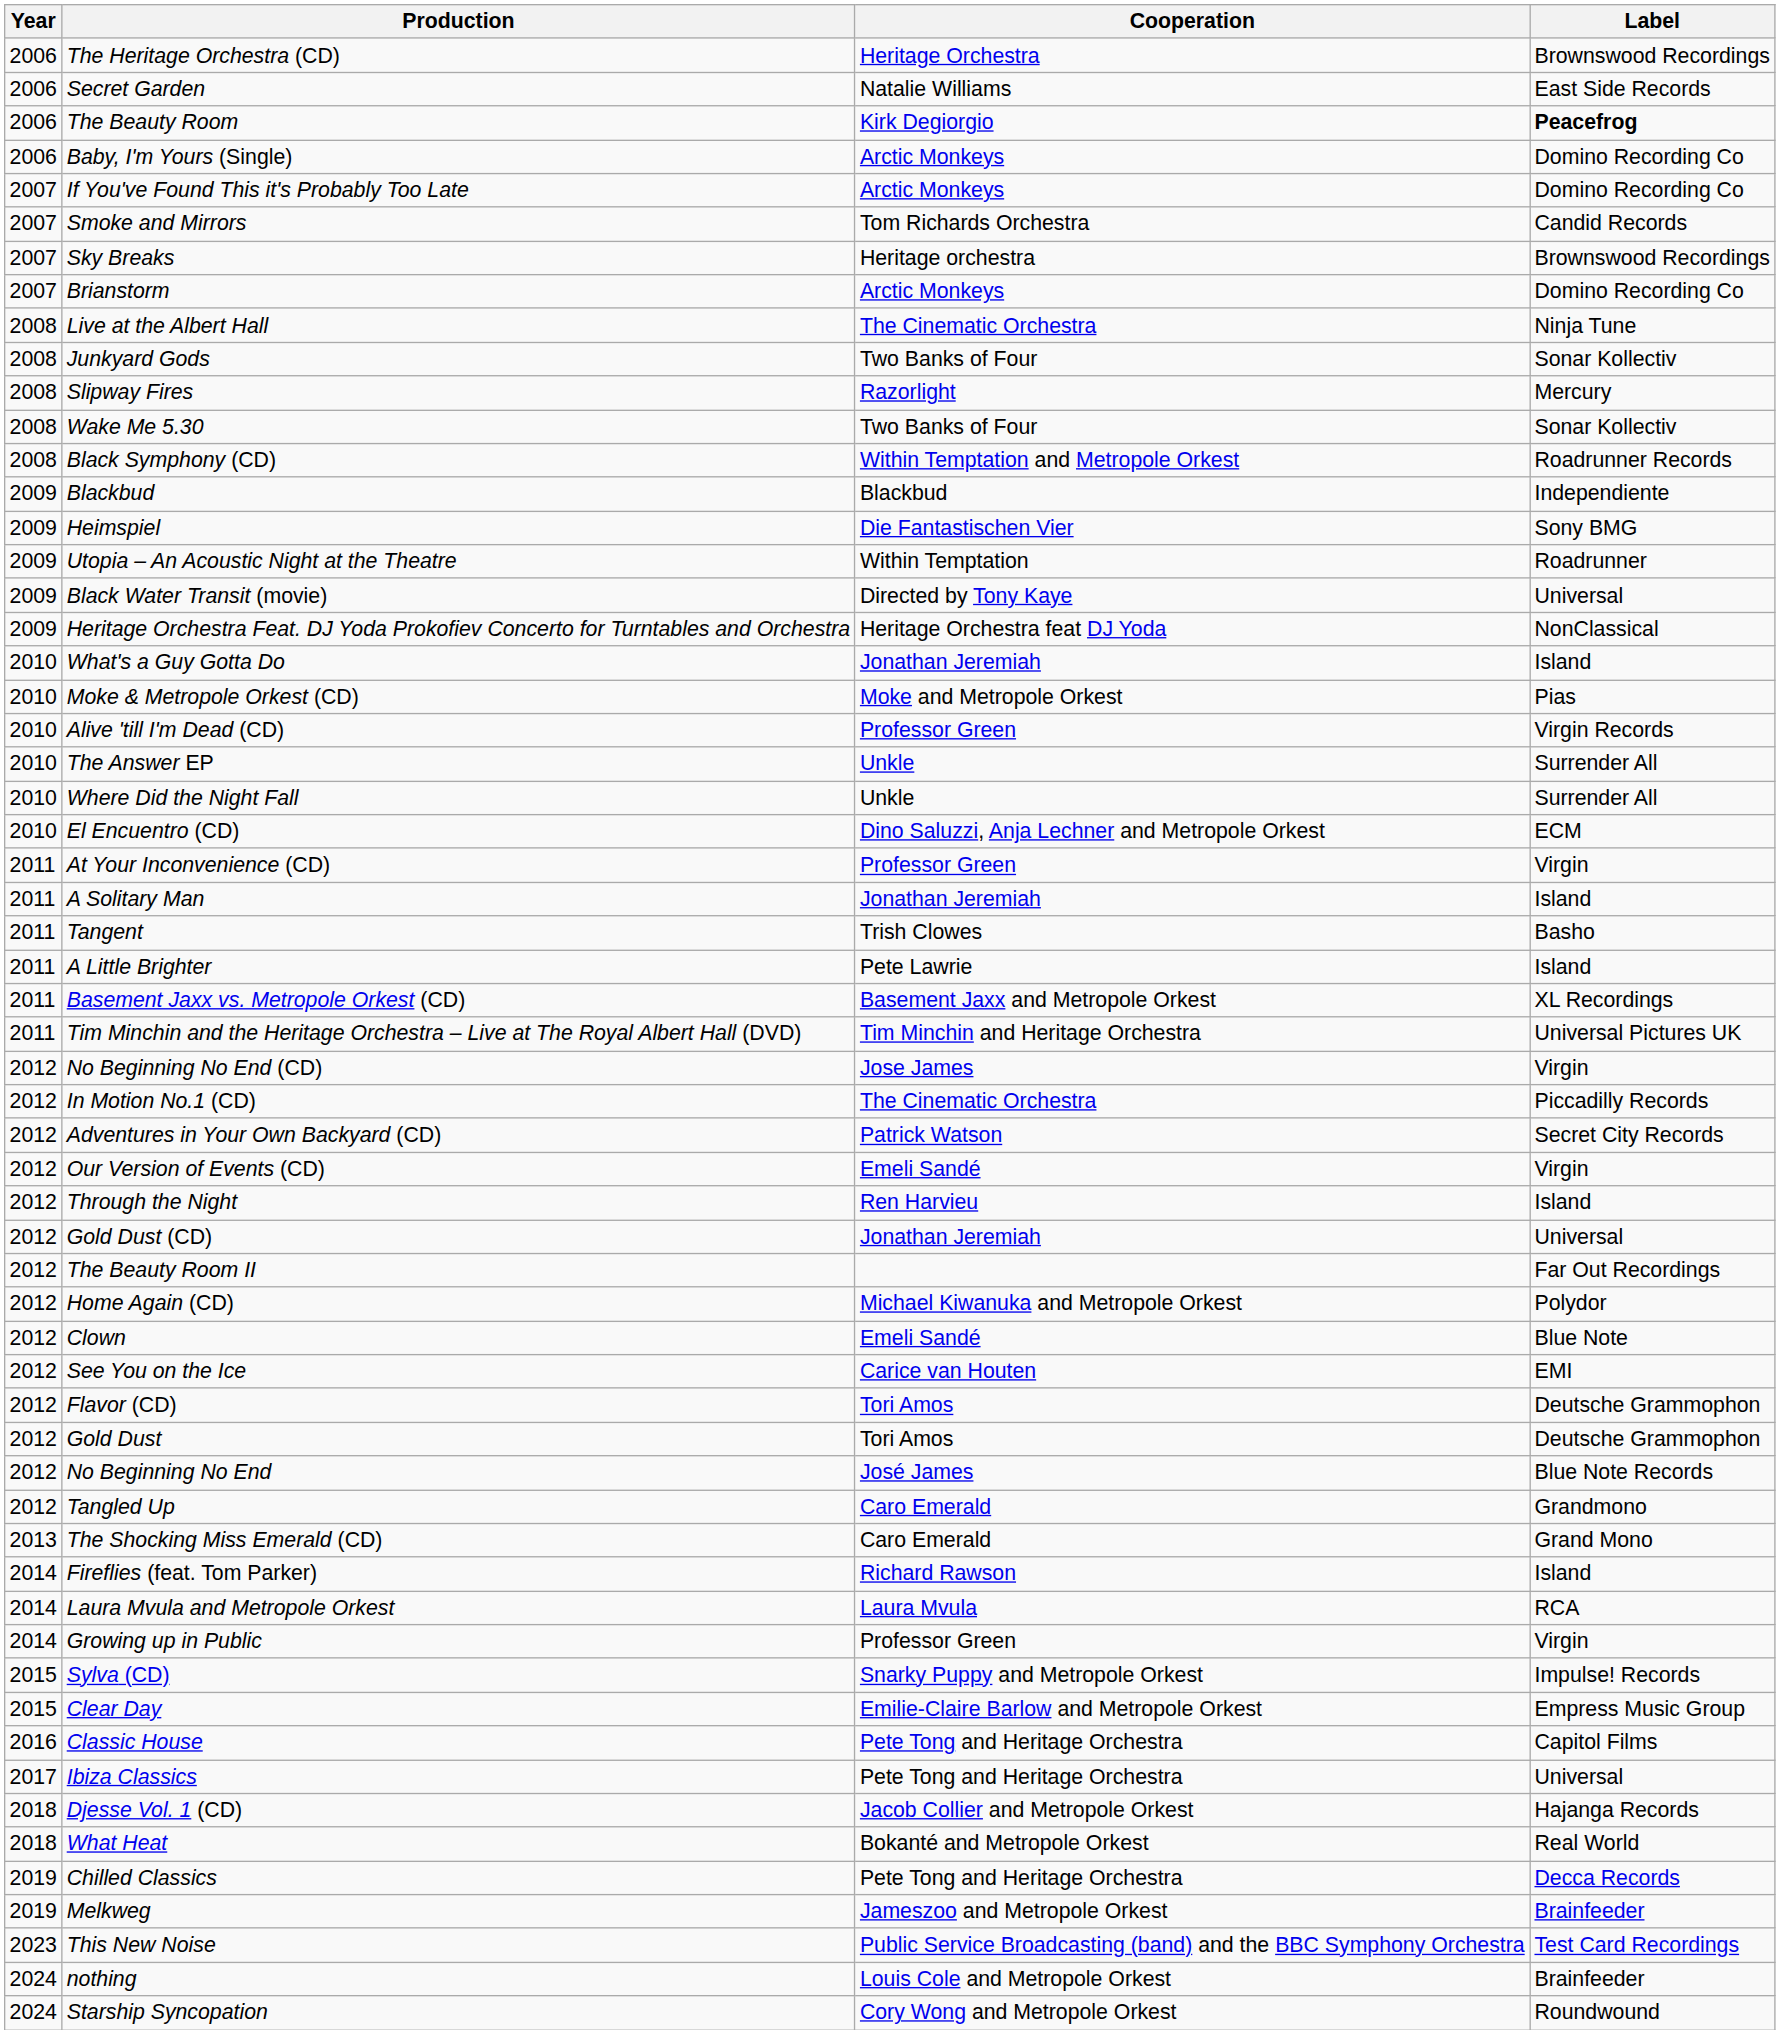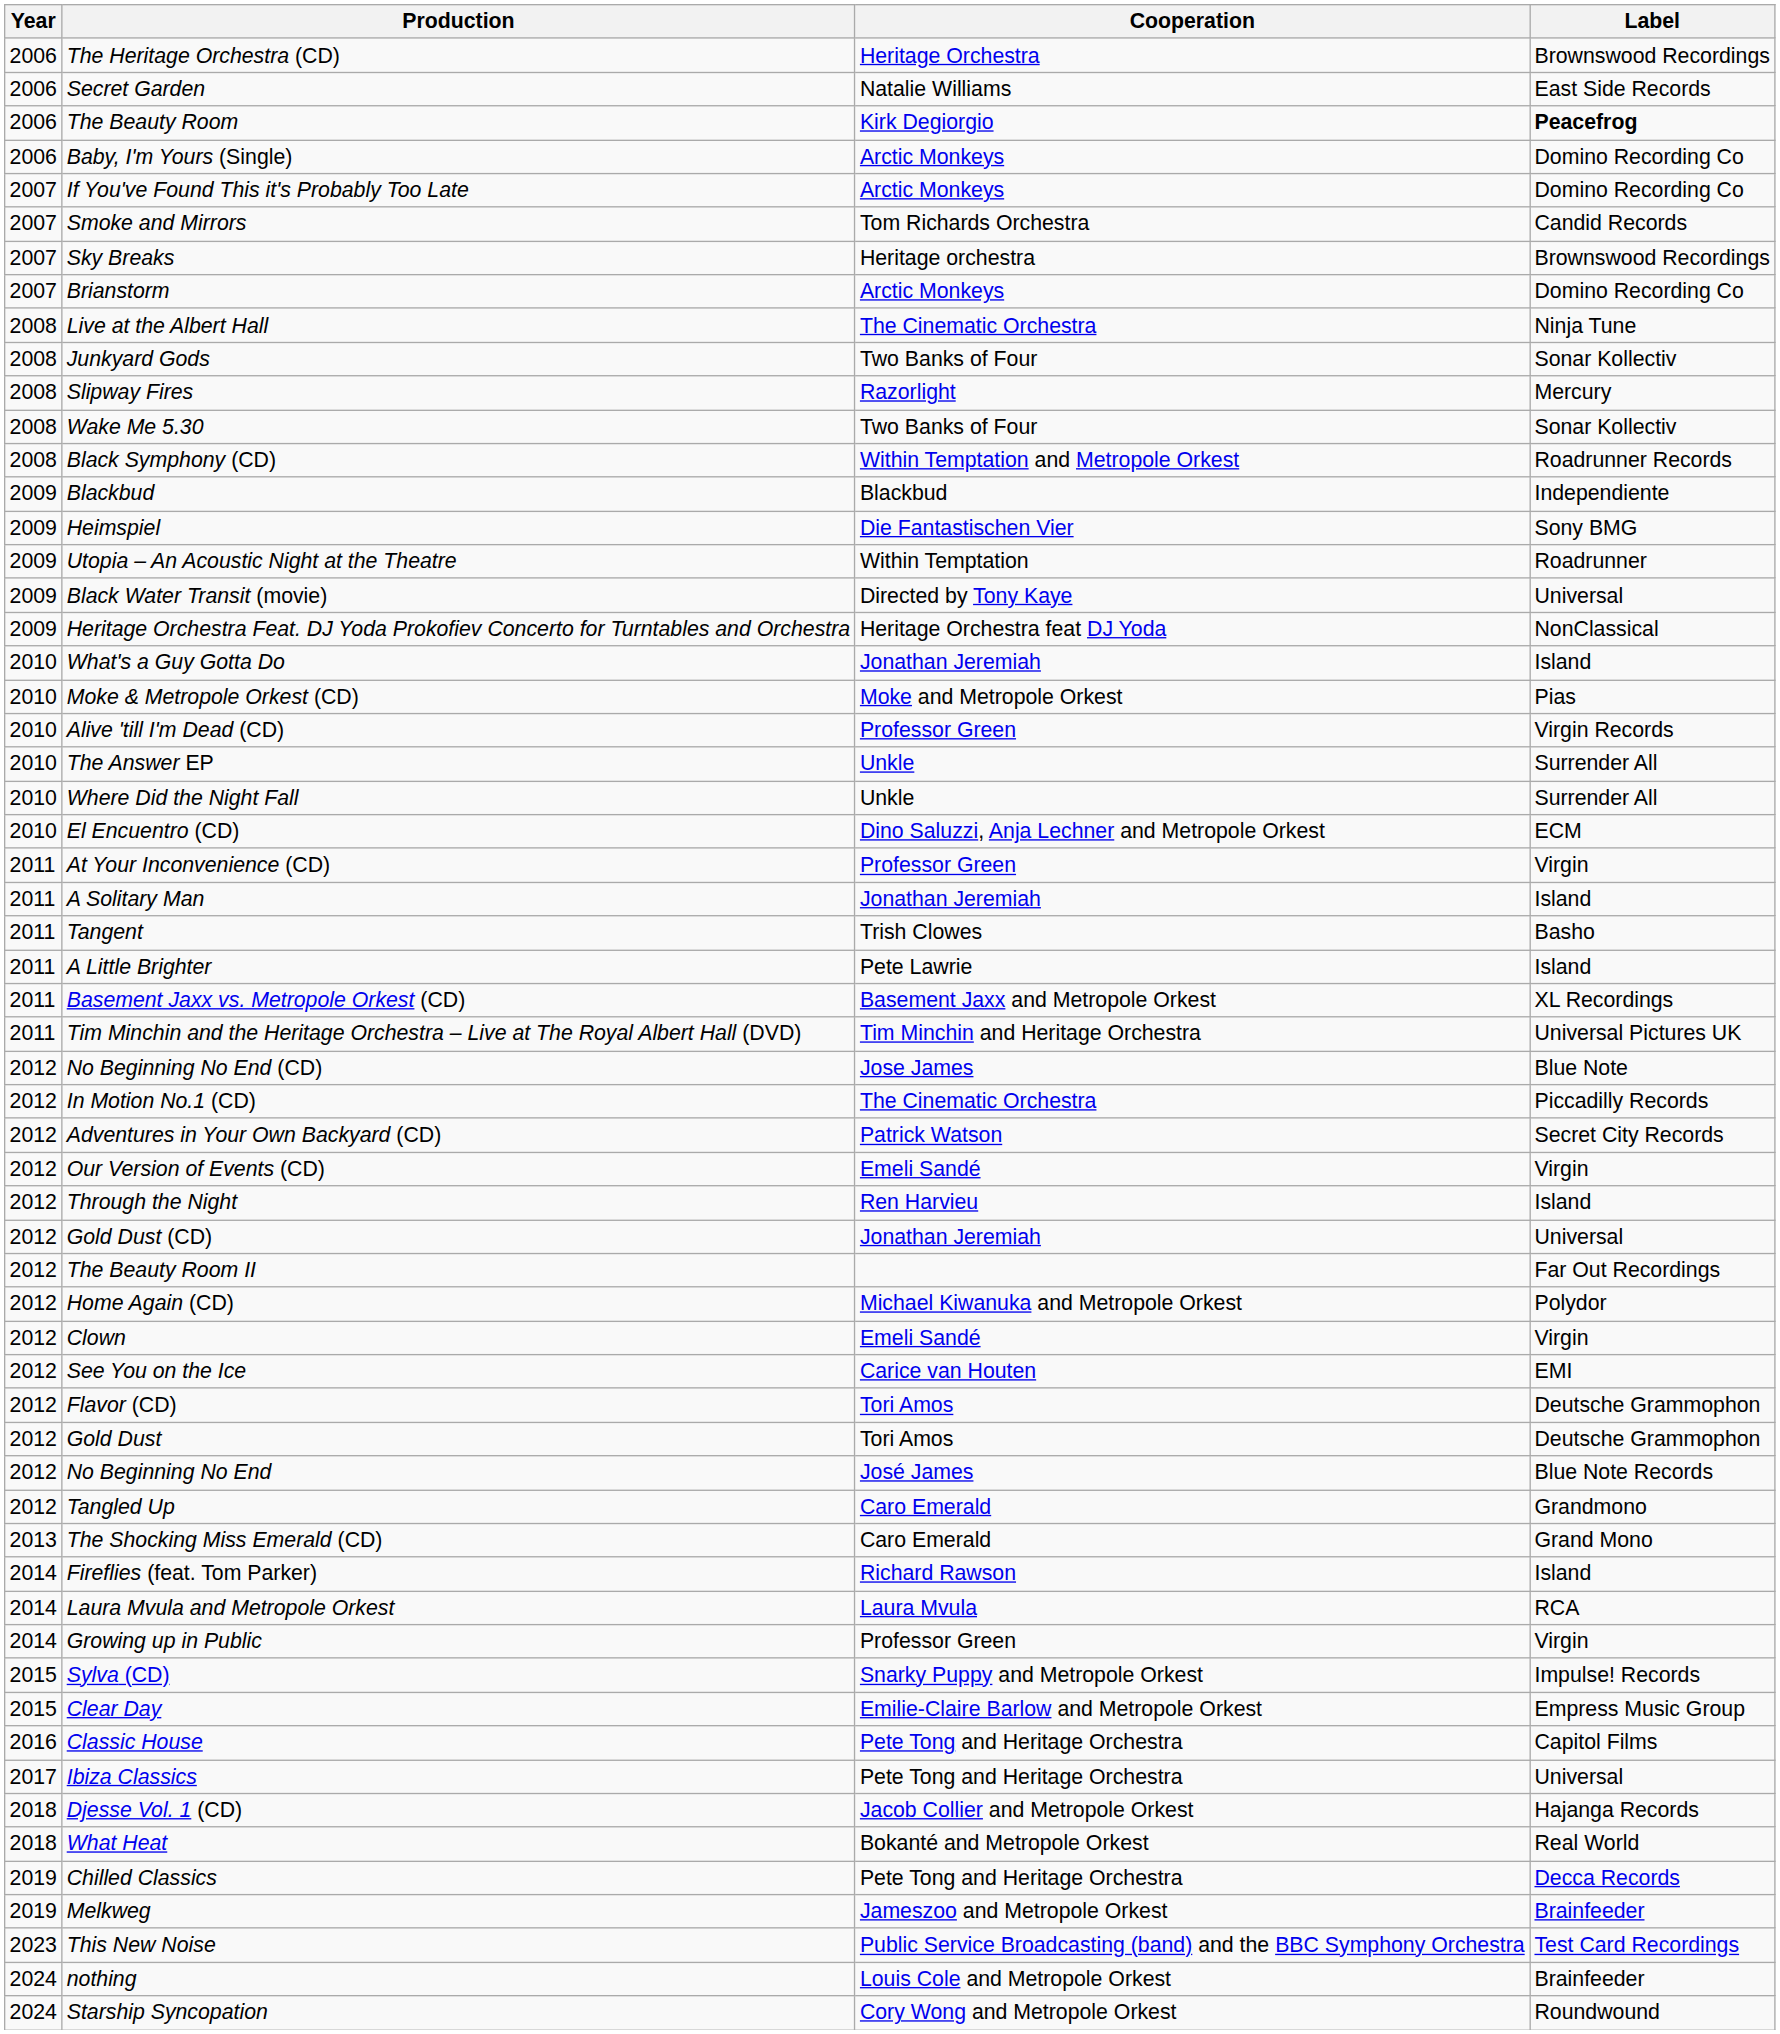No Beginning No End (CD) | Label: Virgin -> Blue Note
Clown | Label: Blue Note -> Virgin
